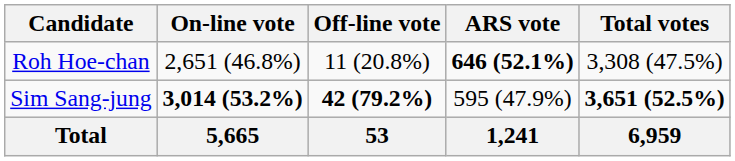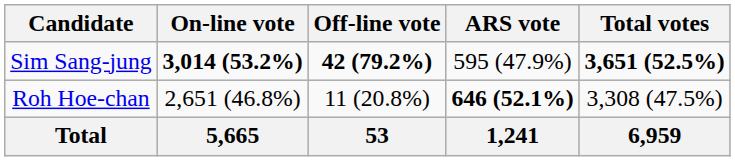rows swapped: Sim Sang-jung <-> Roh Hoe-chan
